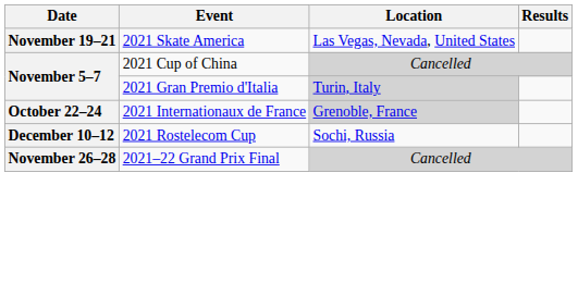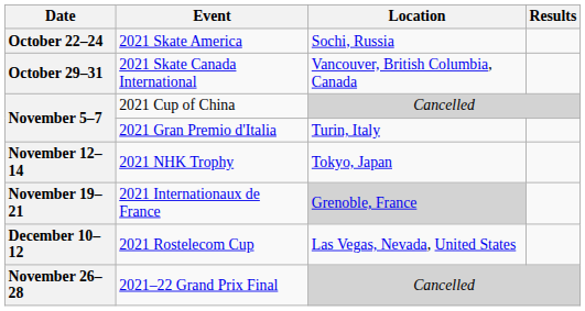2021 Skate America | Date: November 19–21 -> October 22–24
2021 Skate America | Location: Las Vegas, Nevada, United States -> Sochi, Russia
+ row: October 29–31 | 2021 Skate Canada International | Vancouver, British Columbia, Canada
2021 Gran Premio d'Italia | Location: lightgrey background -> no background
+ row: November 12–14 | 2021 NHK Trophy | Tokyo, Japan
2021 Internationaux de France | Date: October 22–24 -> November 19–21
2021 Rostelecom Cup | Location: Sochi, Russia -> Las Vegas, Nevada, United States
